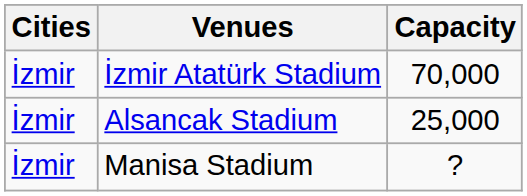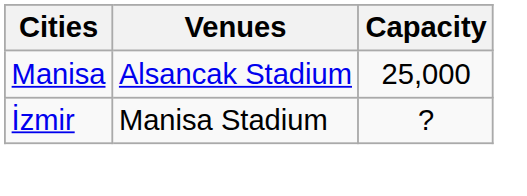- row: İzmir | İzmir Atatürk Stadium | 70,000
Alsancak Stadium | Cities: İzmir -> Manisa
